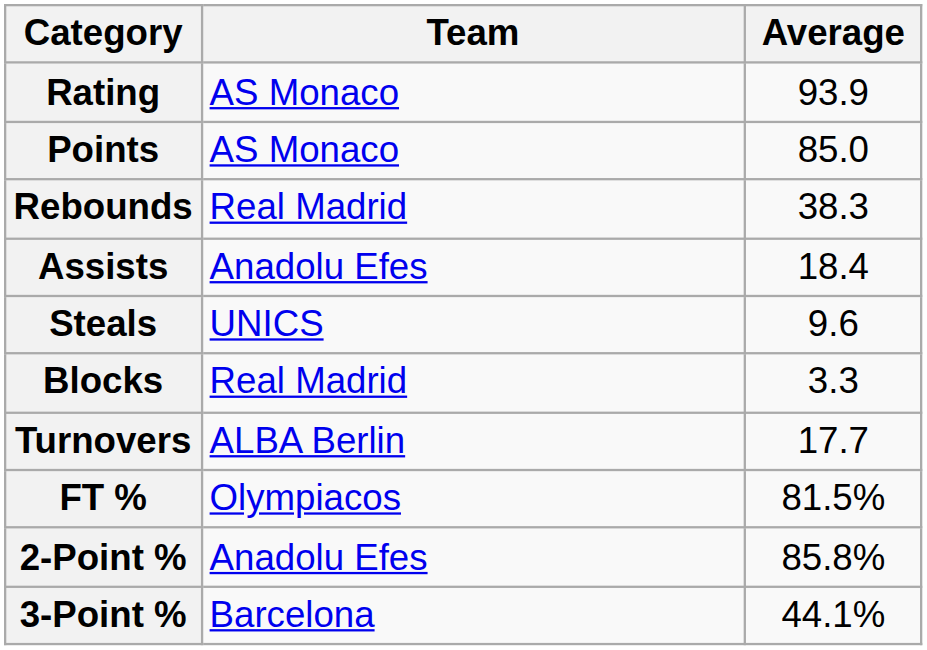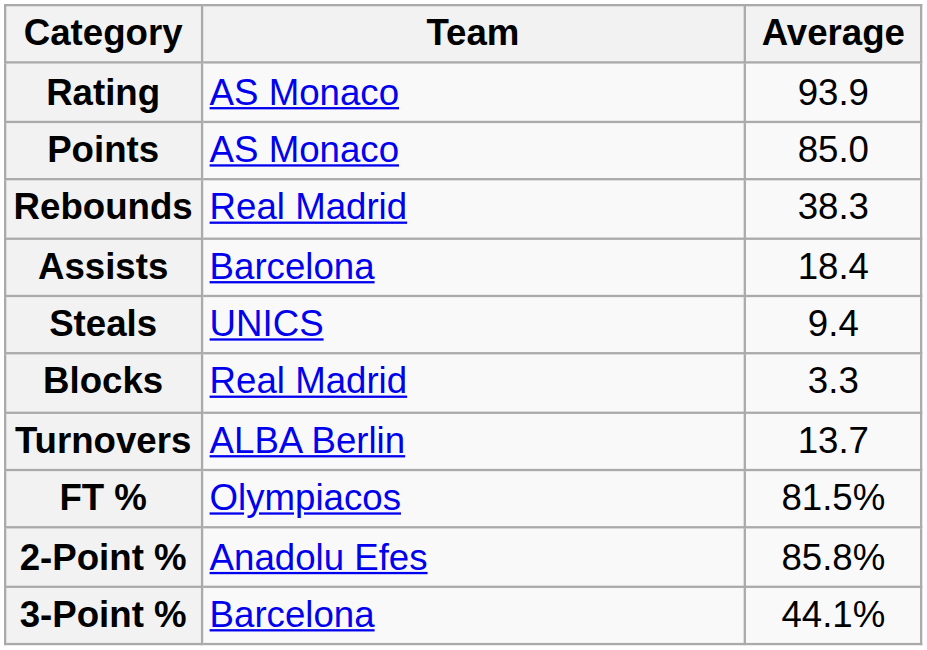Assists | Team: Anadolu Efes -> Barcelona
Steals | Average: 9.6 -> 9.4
Turnovers | Average: 17.7 -> 13.7
